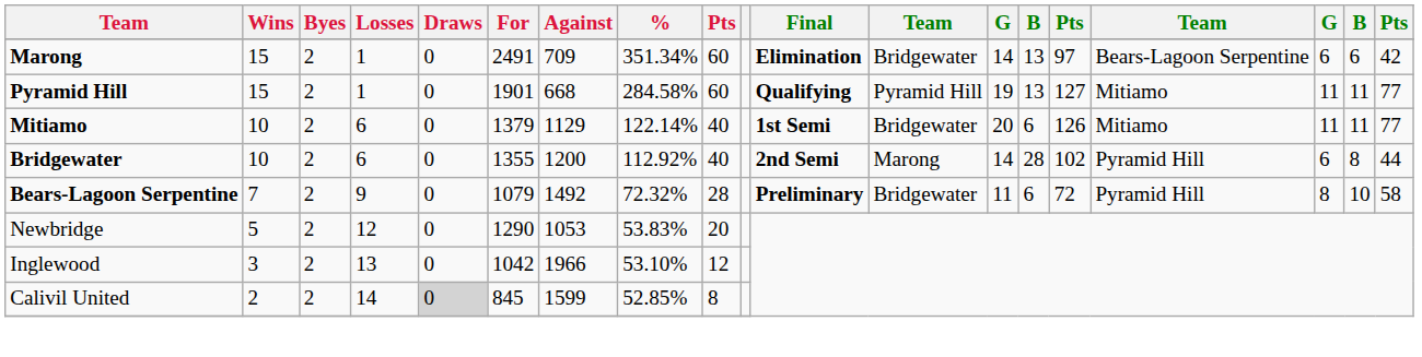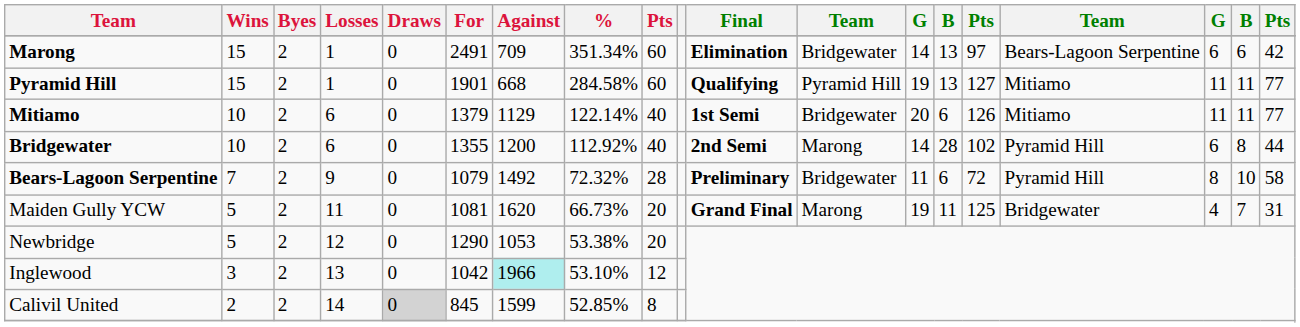+ row: Maiden Gully YCW | 5 | 2 | 11 | 0 | 1081 | 1620 | 66.73% | 20 | Grand Final | Marong | 19 | 11 | 125 | Bridgewater | 4 | 7 | 31
Newbridge | %: 53.83% -> 53.38%
Inglewood | Against: no background -> paleturquoise background
